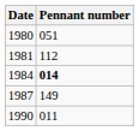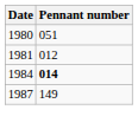1981 | Pennant number: 112 -> 012
- row: 1990 | 011
